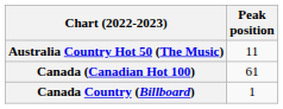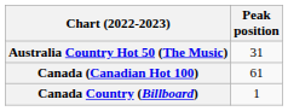Australia Country Hot 50 (The Music) | Peak position: 11 -> 31
